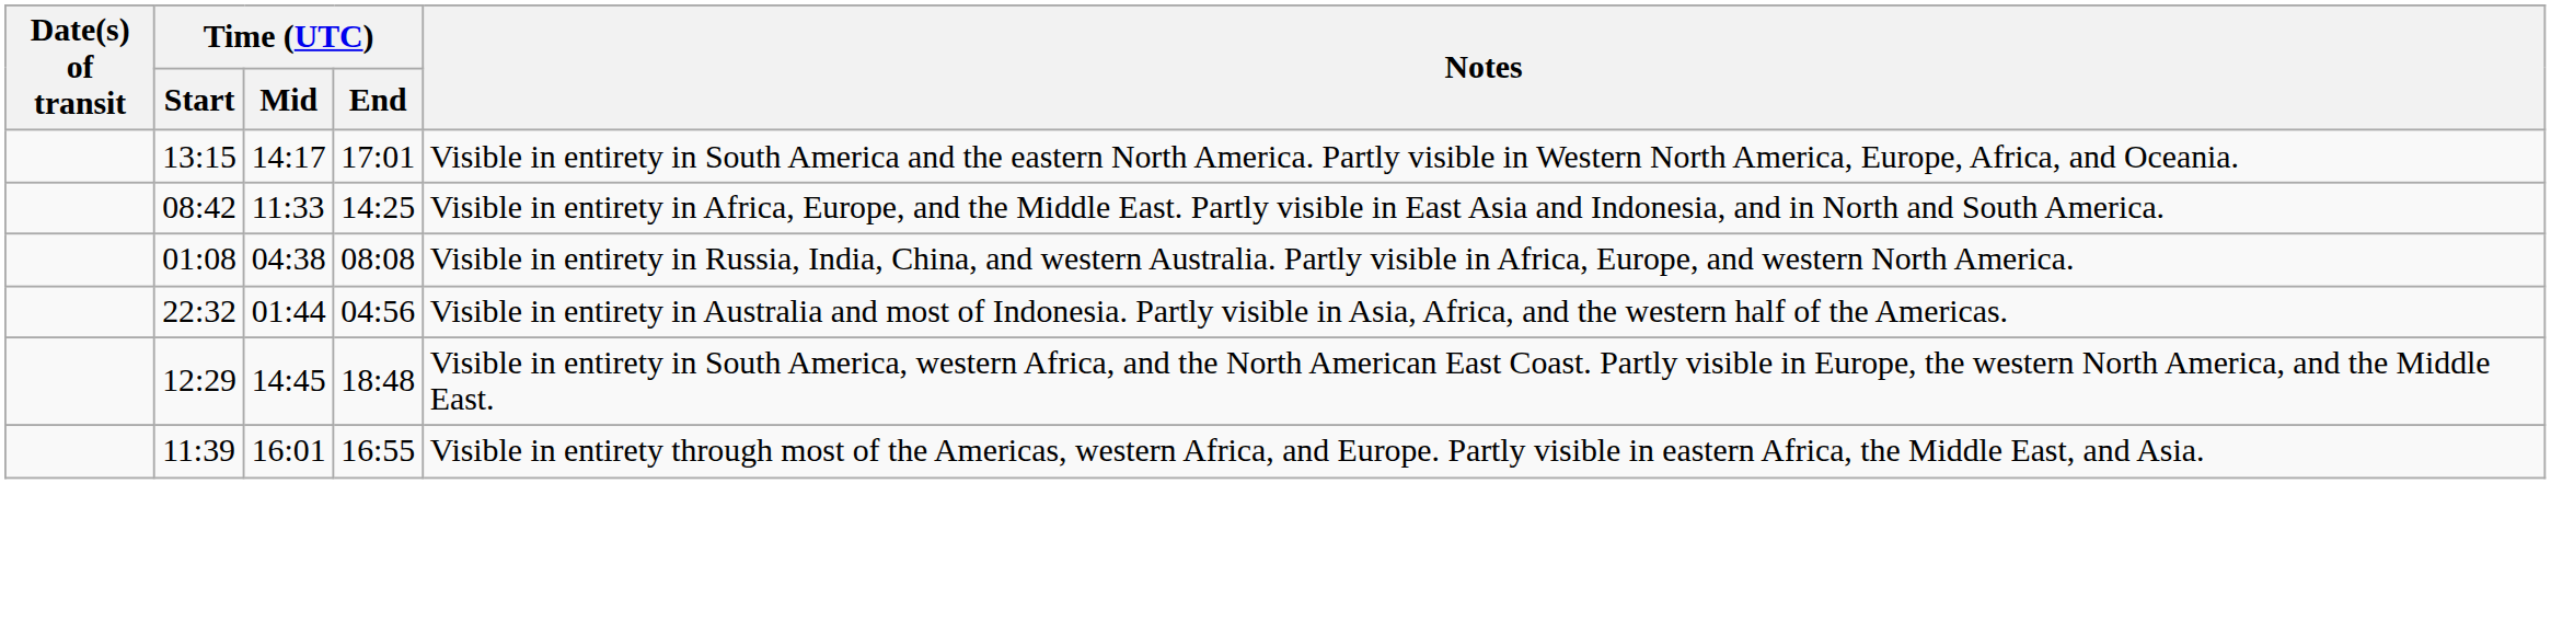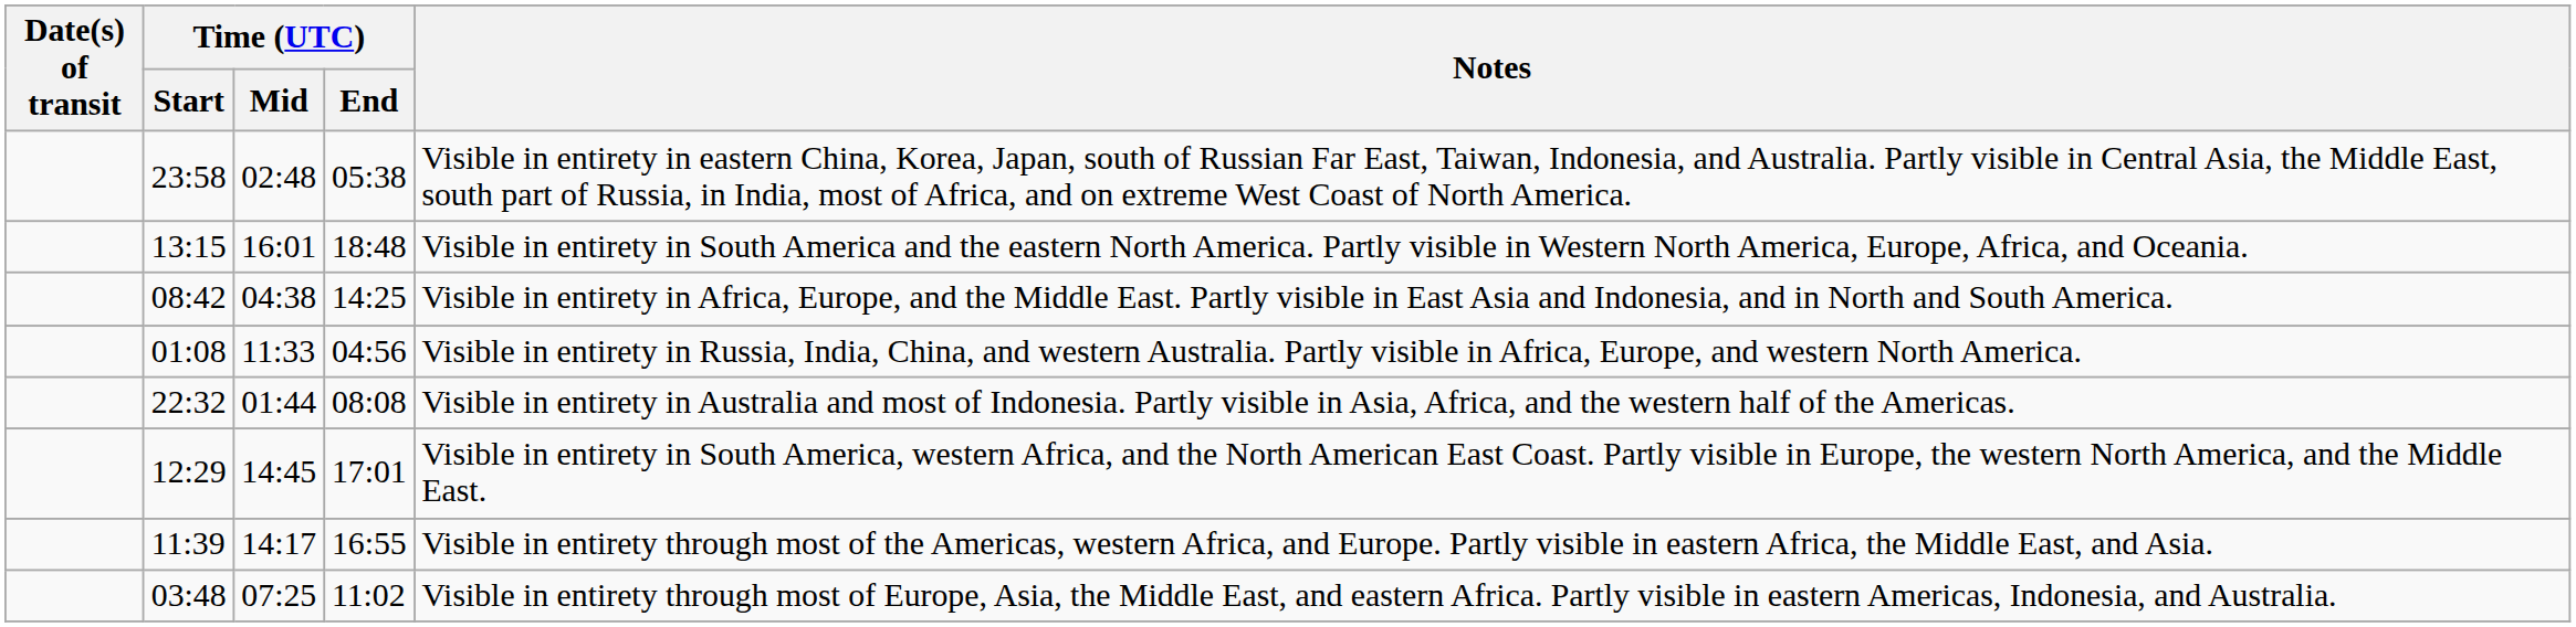+ row: 23:58 | 02:48 | 05:38 | Visible in entirety in eastern China, Korea, Japan, south of Russian Far East, Taiwan, Indonesia, and Australia. Partly visible in Central Asia, the Middle East, south part of Russia, in India, most of Africa, and on extreme West Coast of North America.
13:15 | Time (UTC) / Mid: 14:17 -> 16:01
13:15 | Time (UTC) / End: 17:01 -> 18:48
08:42 | Time (UTC) / Mid: 11:33 -> 04:38
01:08 | Time (UTC) / Mid: 04:38 -> 11:33
01:08 | Time (UTC) / End: 08:08 -> 04:56
22:32 | Time (UTC) / End: 04:56 -> 08:08
12:29 | Time (UTC) / End: 18:48 -> 17:01
11:39 | Time (UTC) / Mid: 16:01 -> 14:17
+ row: 03:48 | 07:25 | 11:02 | Visible in entirety through most of Europe, Asia, the Middle East, and eastern Africa. Partly visible in eastern Americas, Indonesia, and Australia.
